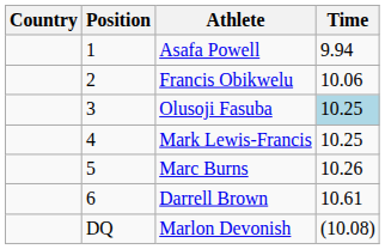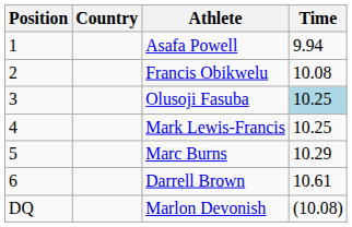columns swapped: Position <-> Country
Francis Obikwelu | Time: 10.06 -> 10.08
Marc Burns | Time: 10.26 -> 10.29
